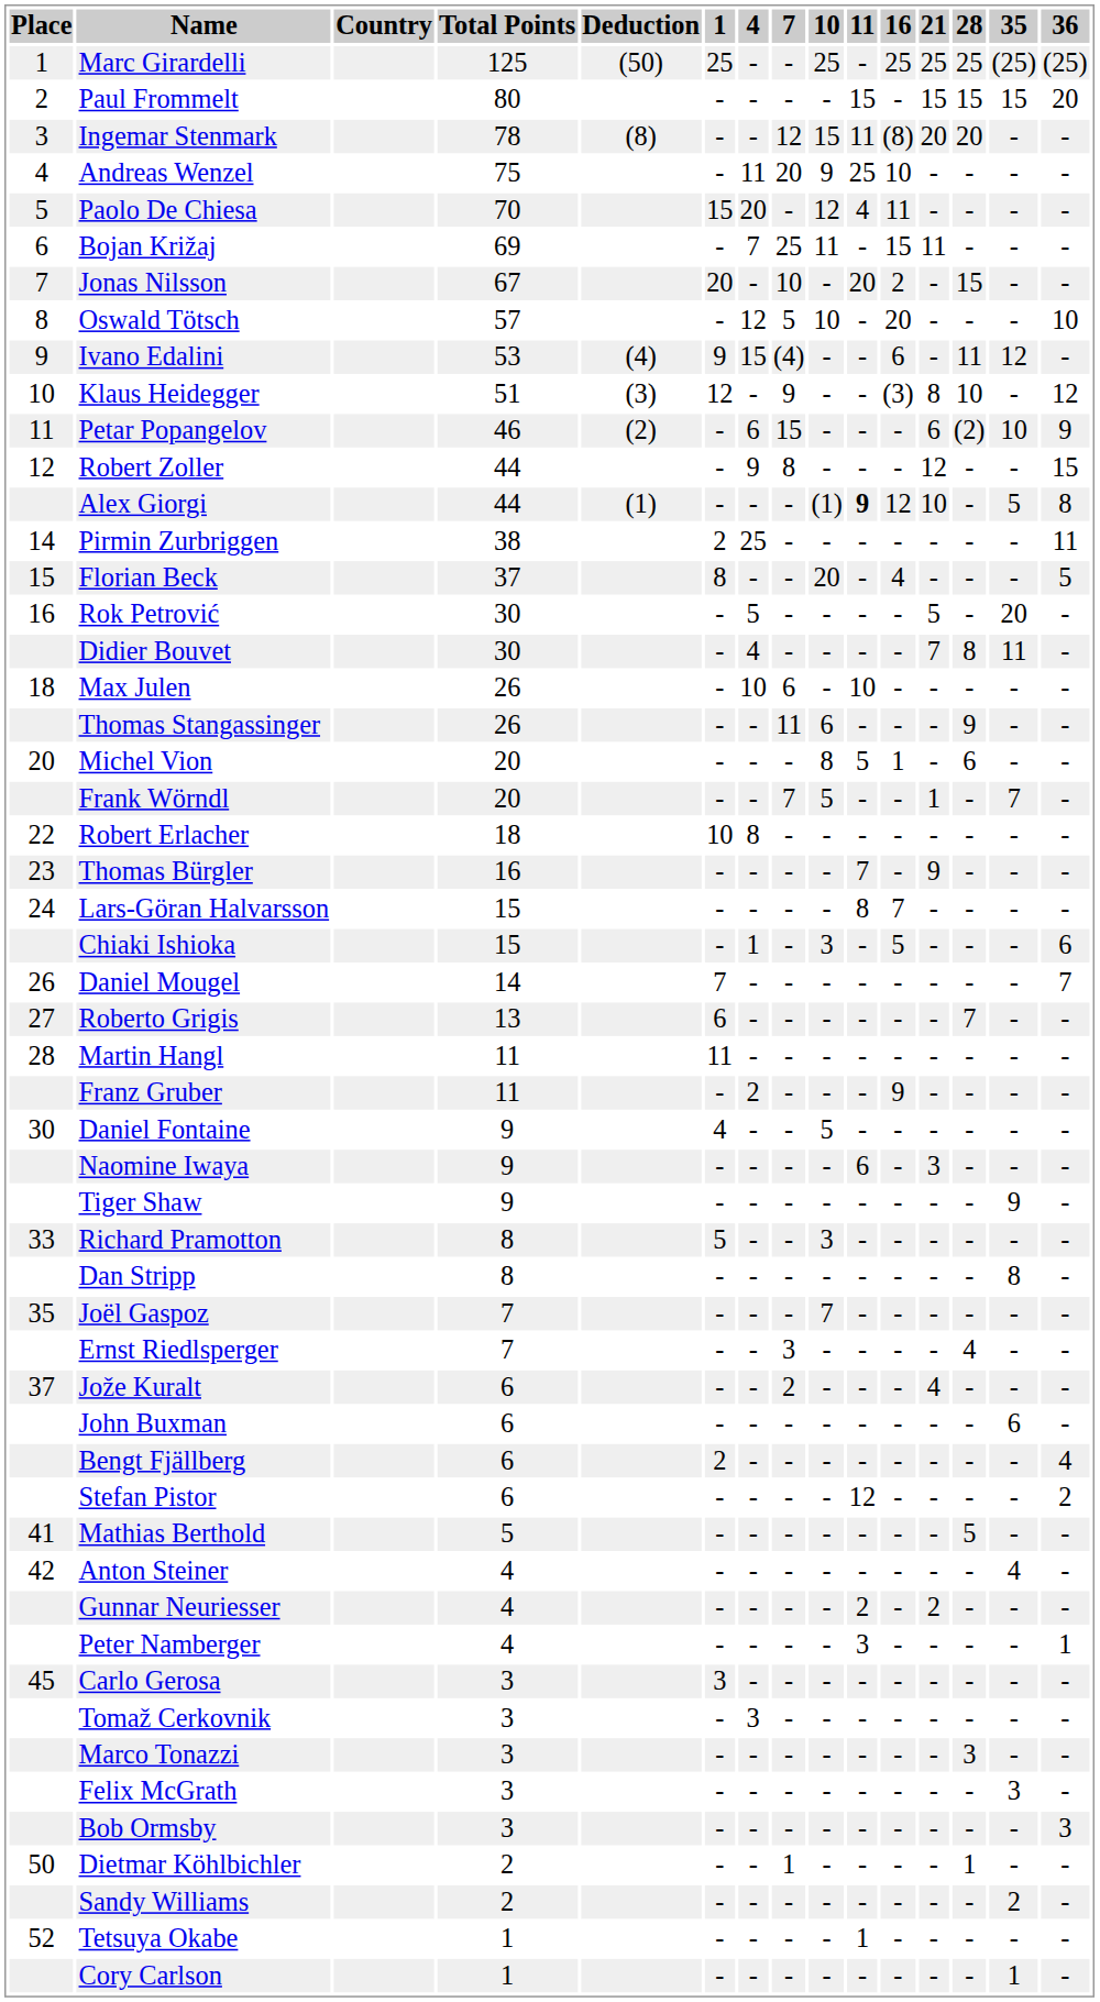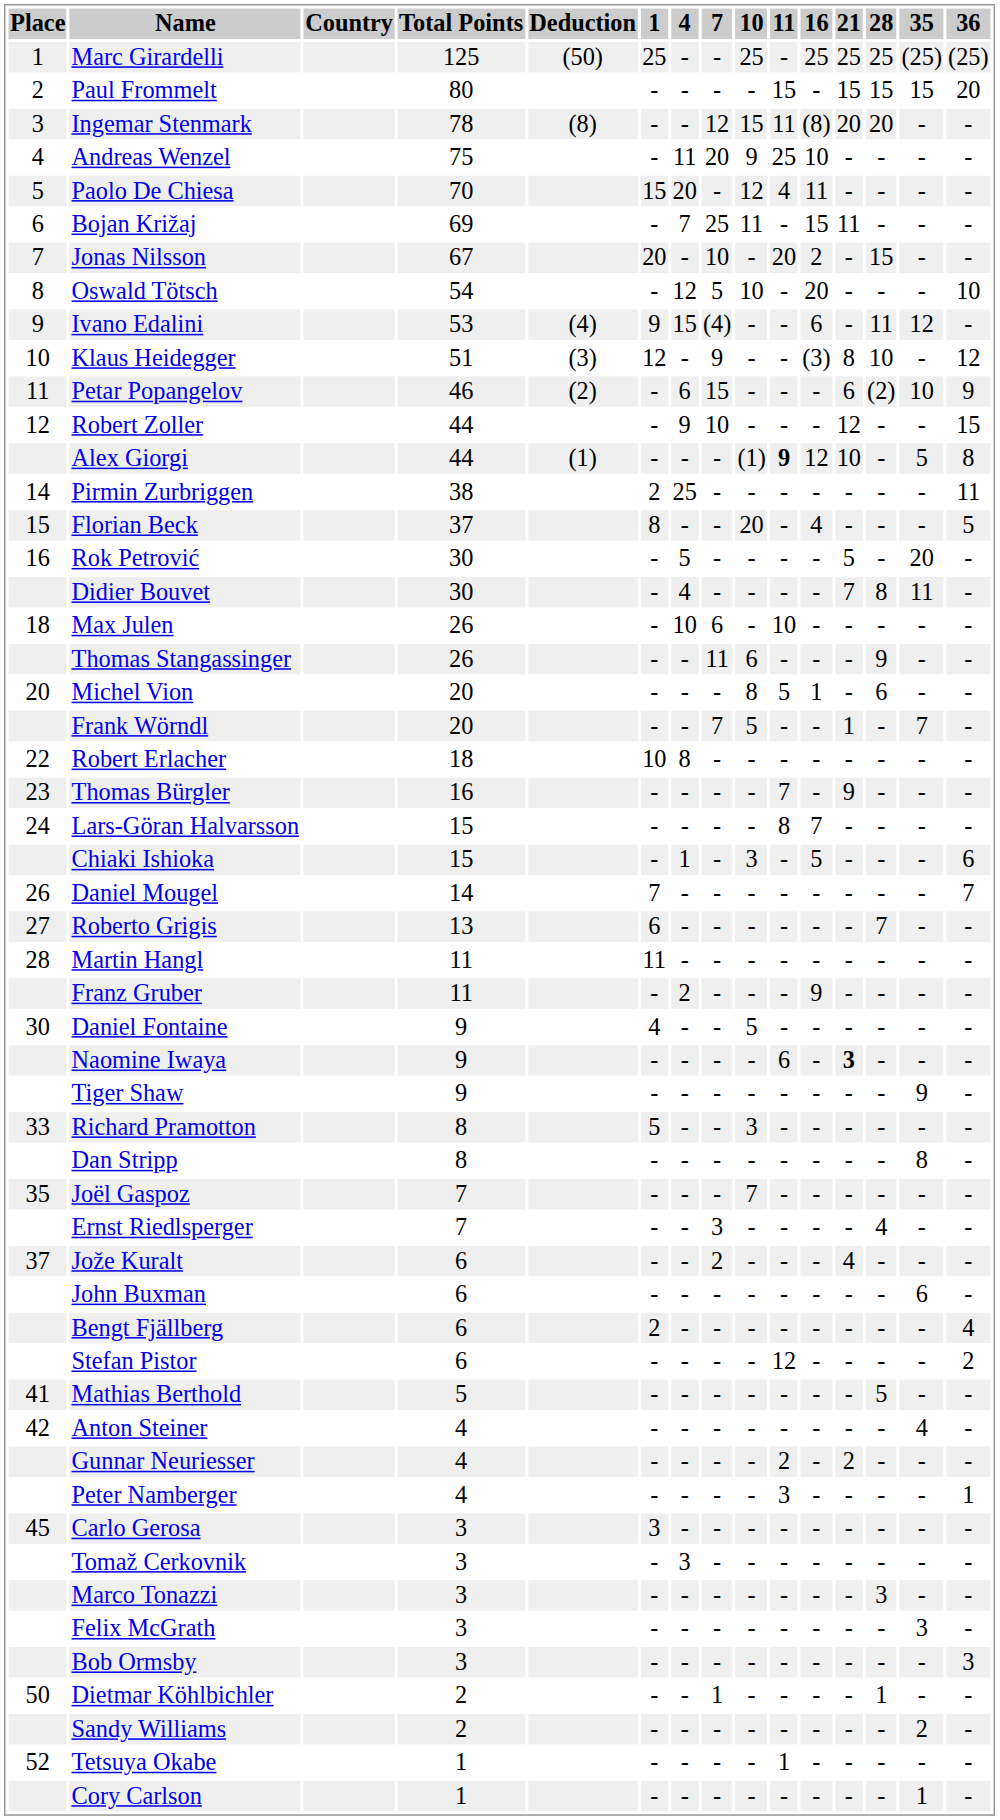Oswald Tötsch | Total Points: 57 -> 54
Robert Zoller | 7: 8 -> 10
Naomine Iwaya | 21: normal -> bold
